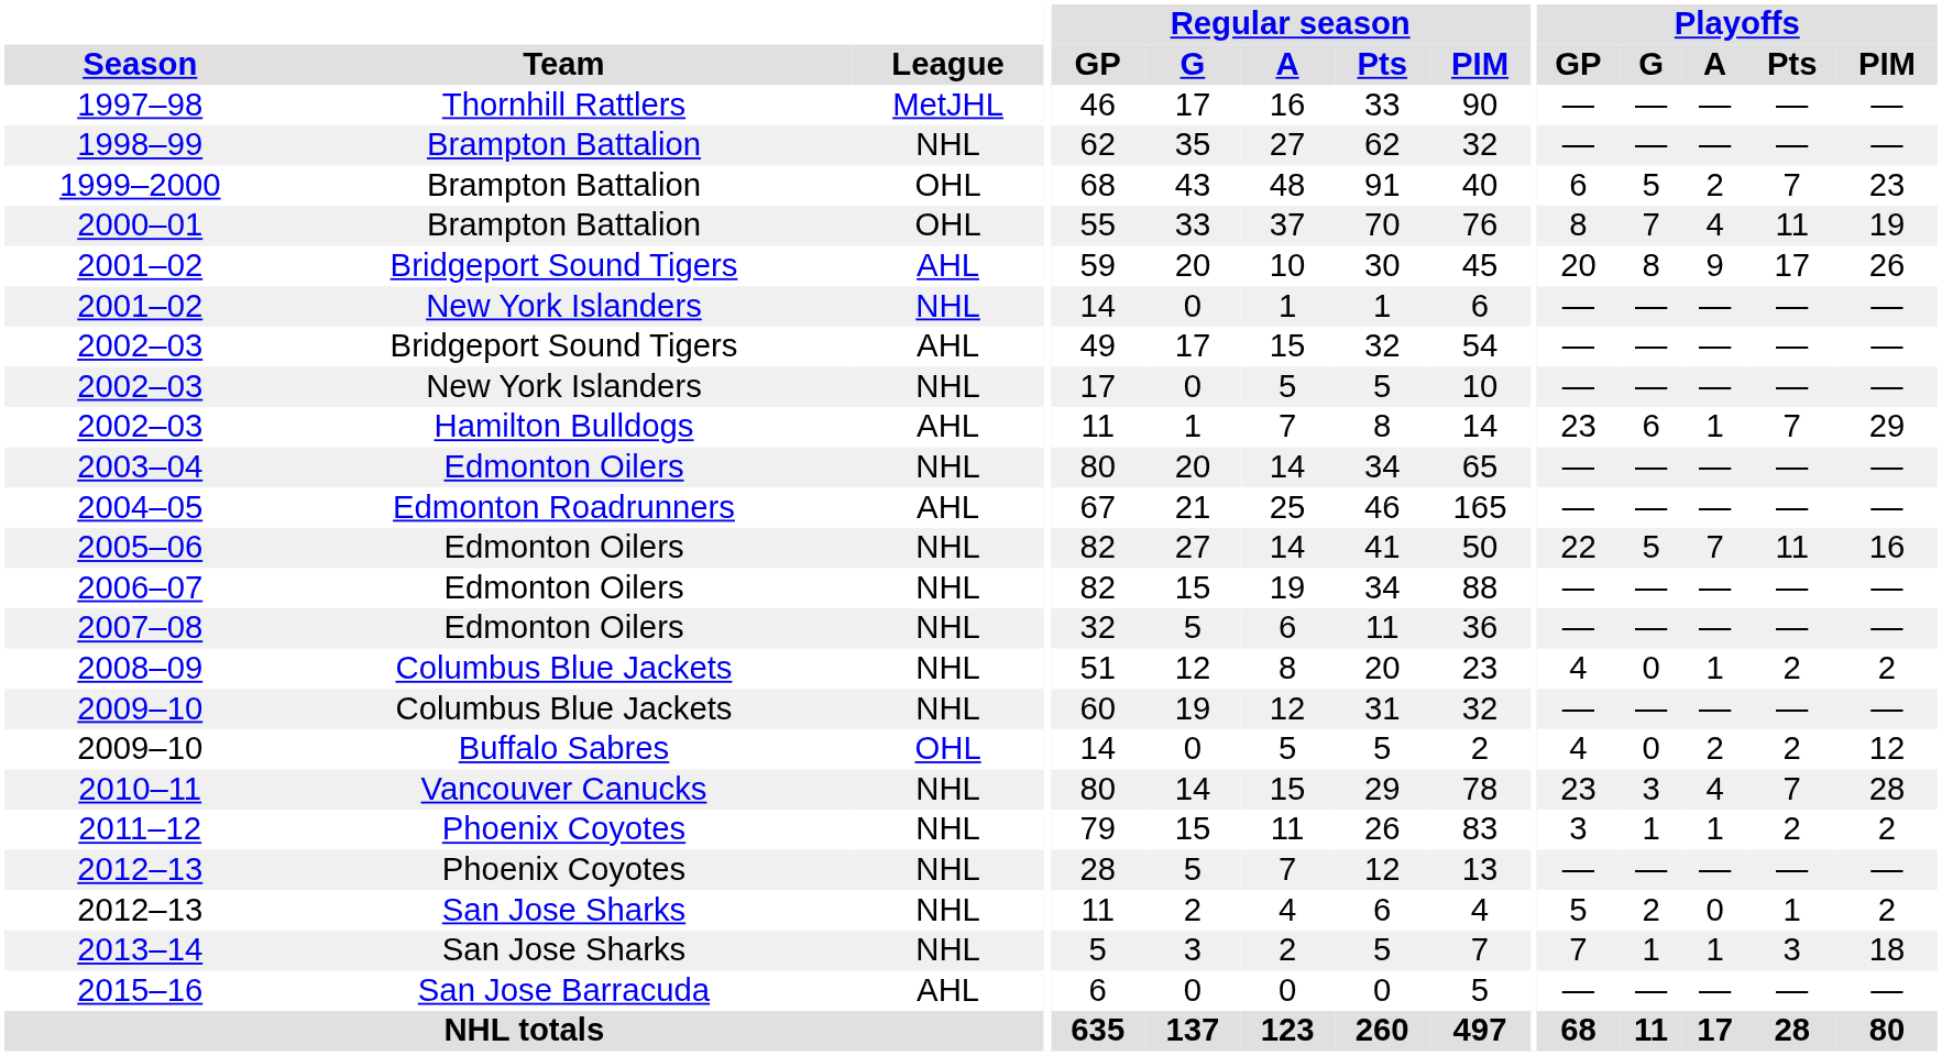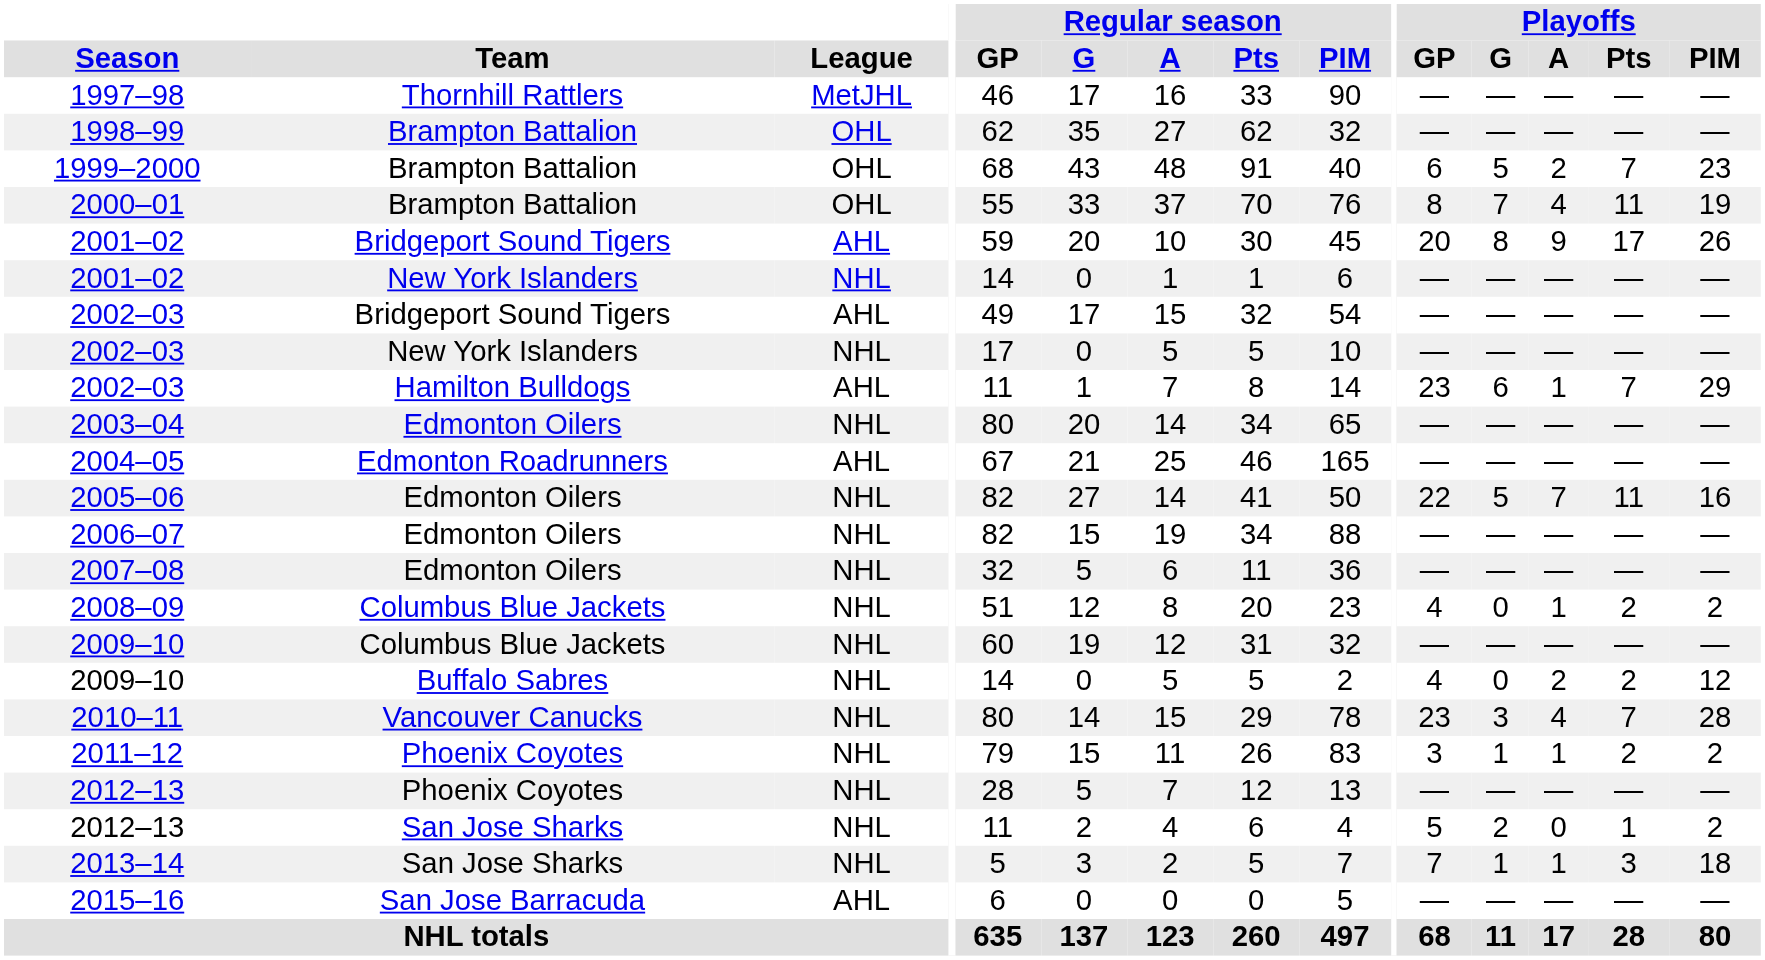1998–99 | League: NHL -> OHL
2009–10 / Buffalo Sabres | League: OHL -> NHL
